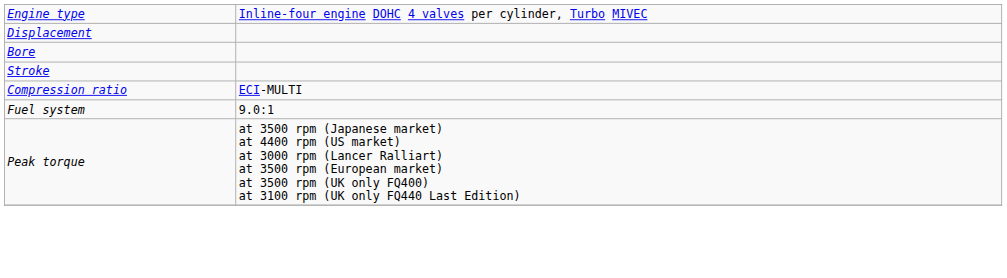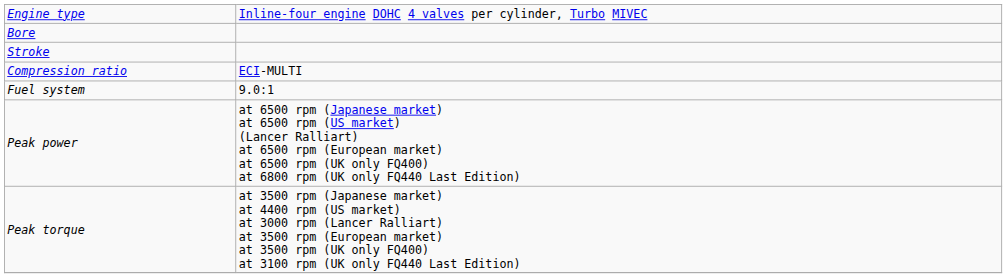- row: Displacement
+ row: Peak power | at 6500 rpm (Japanese market) at 6500 rpm (US market) (Lancer Ralliart) at 6500 rpm (European market) at 6500 rpm (UK only FQ400) at 6800 rpm (UK only FQ440 Last Edition)
